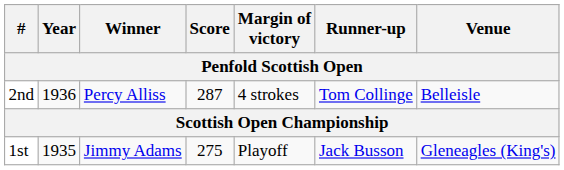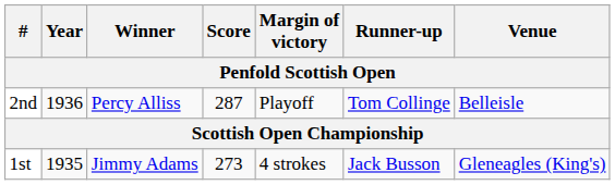2nd | Margin of victory: 4 strokes -> Playoff
1st | Score: 275 -> 273
1st | Margin of victory: Playoff -> 4 strokes
